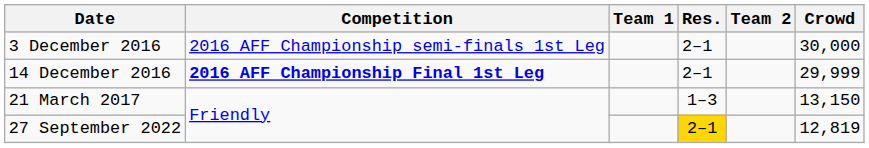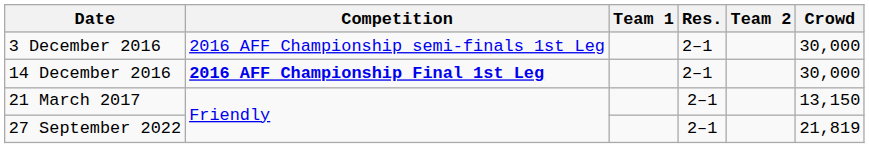14 December 2016 | Crowd: 29,999 -> 30,000
21 March 2017 | Res.: 1–3 -> 2–1
27 September 2022 | Res.: gold background -> no background
27 September 2022 | Crowd: 12,819 -> 21,819
